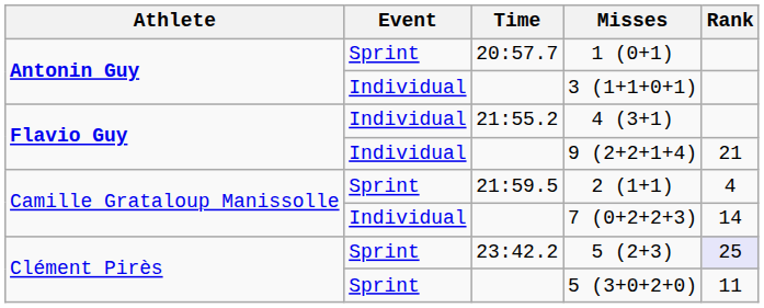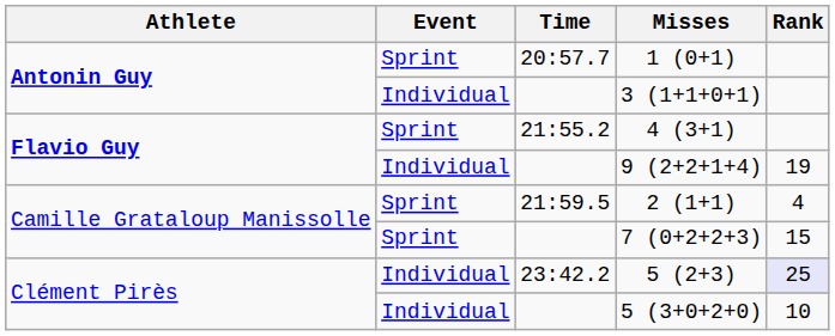4 (3+1) | Event: Individual -> Sprint
9 (2+2+1+4) | Rank: 21 -> 19
7 (0+2+2+3) | Event: Individual -> Sprint
7 (0+2+2+3) | Rank: 14 -> 15
5 (2+3) | Event: Sprint -> Individual
5 (3+0+2+0) | Event: Sprint -> Individual
5 (3+0+2+0) | Rank: 11 -> 10
